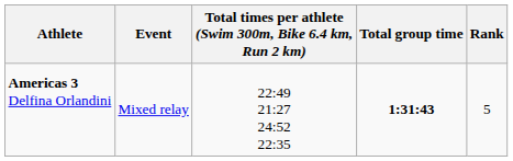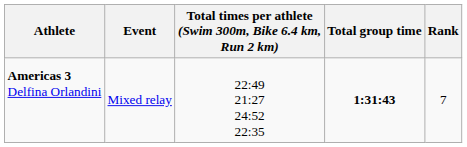Americas 3 Delfina Orlandini | Rank: 5 -> 7
